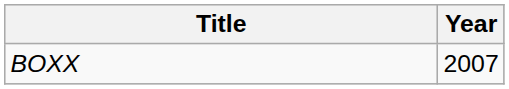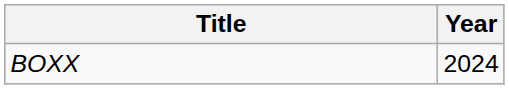BOXX | Year: 2007 -> 2024
